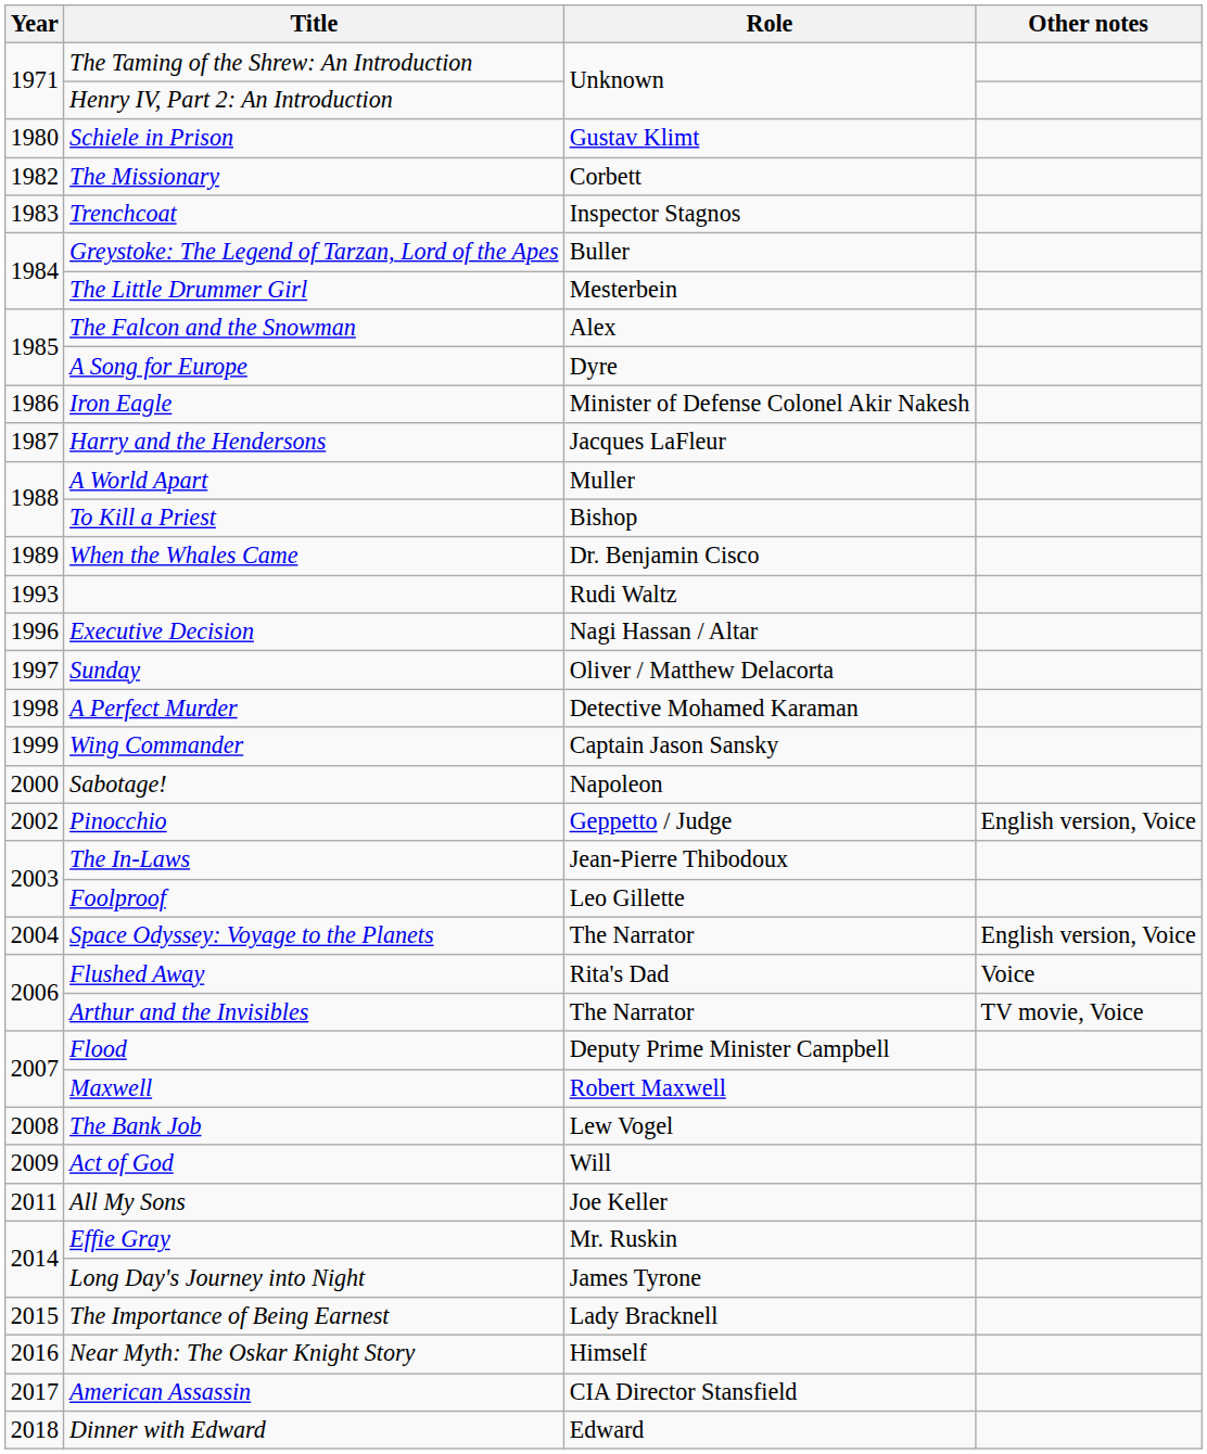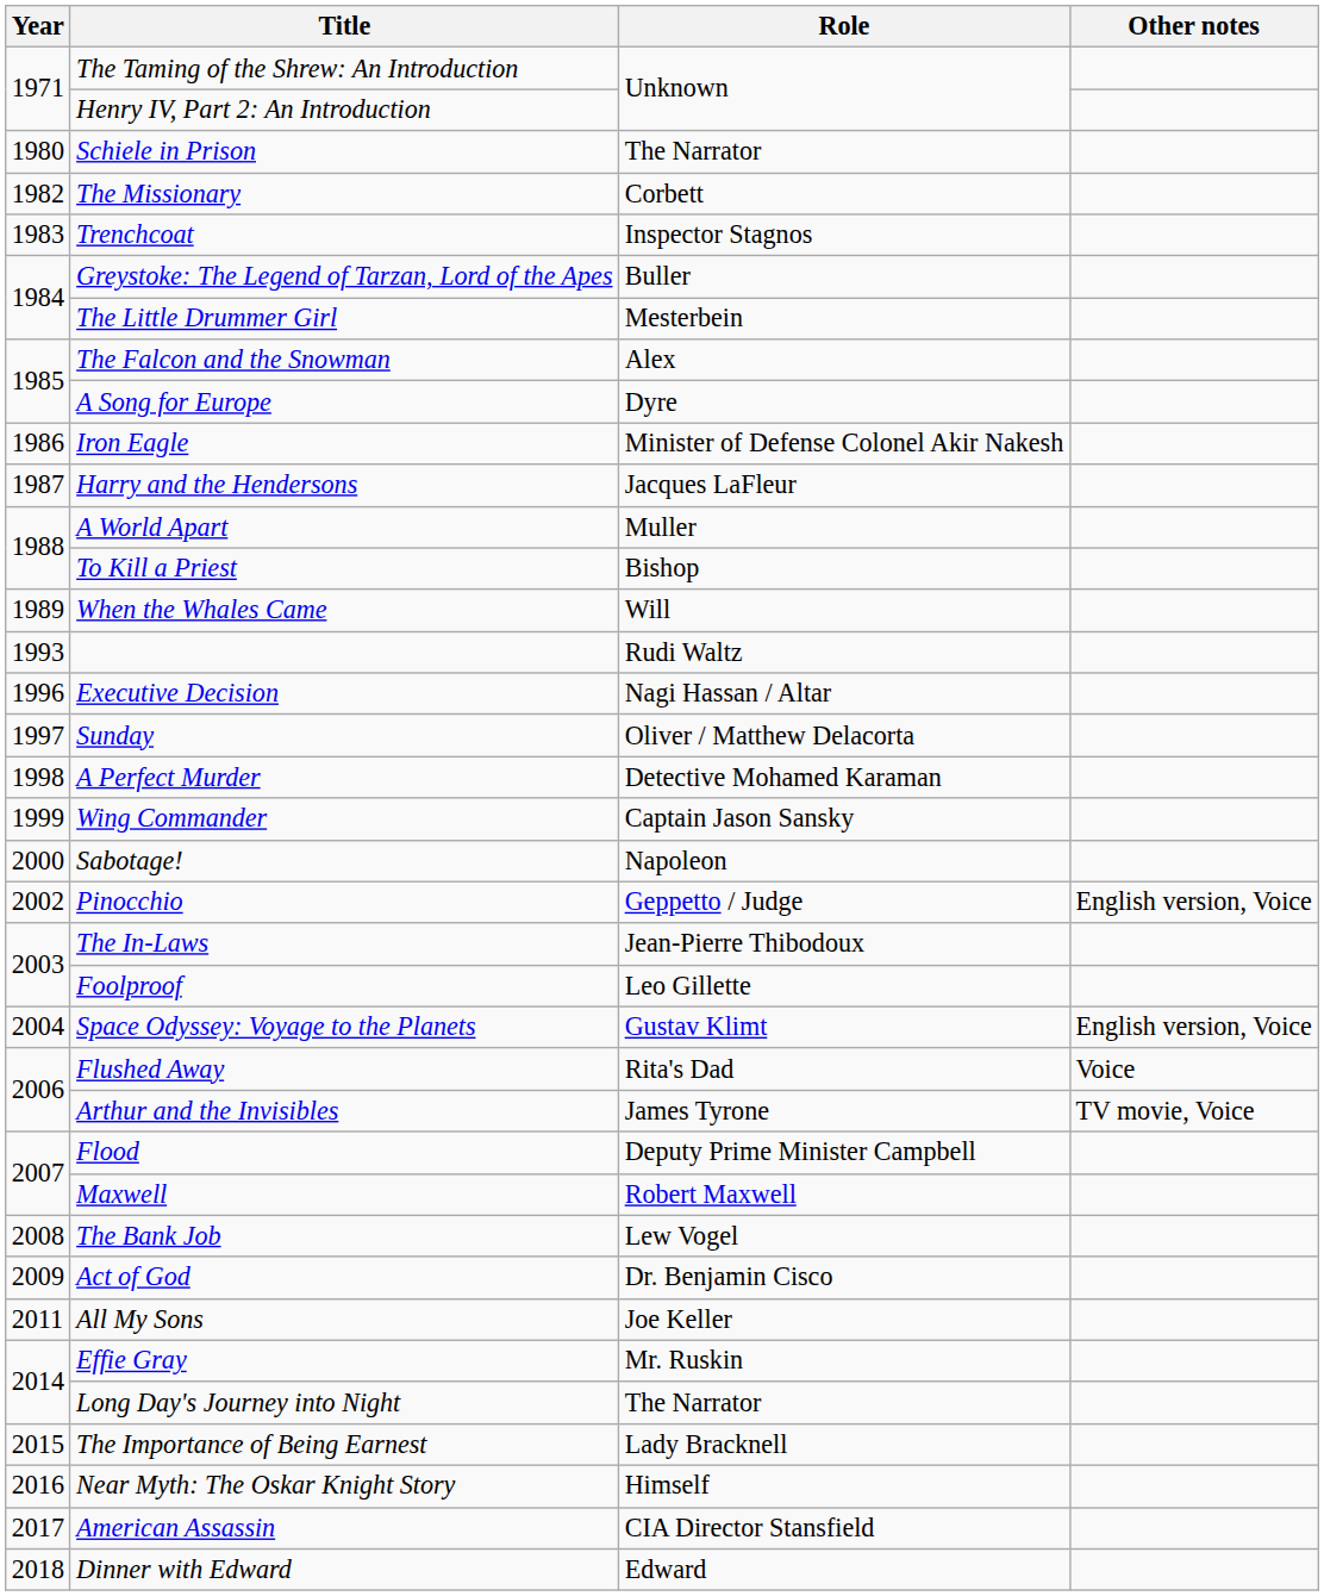Schiele in Prison | Role: Gustav Klimt -> The Narrator
When the Whales Came | Role: Dr. Benjamin Cisco -> Will
Space Odyssey: Voyage to the Planets | Role: The Narrator -> Gustav Klimt
Arthur and the Invisibles | Role: The Narrator -> James Tyrone
Act of God | Role: Will -> Dr. Benjamin Cisco
Long Day's Journey into Night | Role: James Tyrone -> The Narrator
